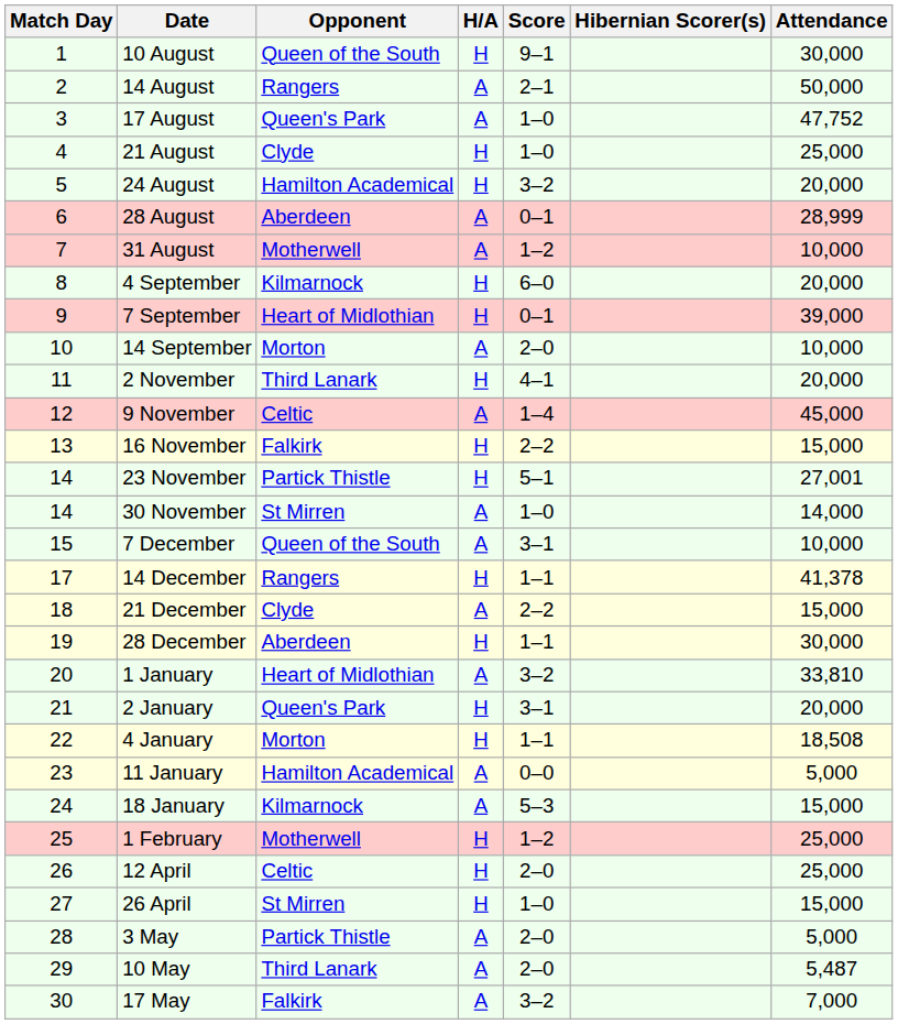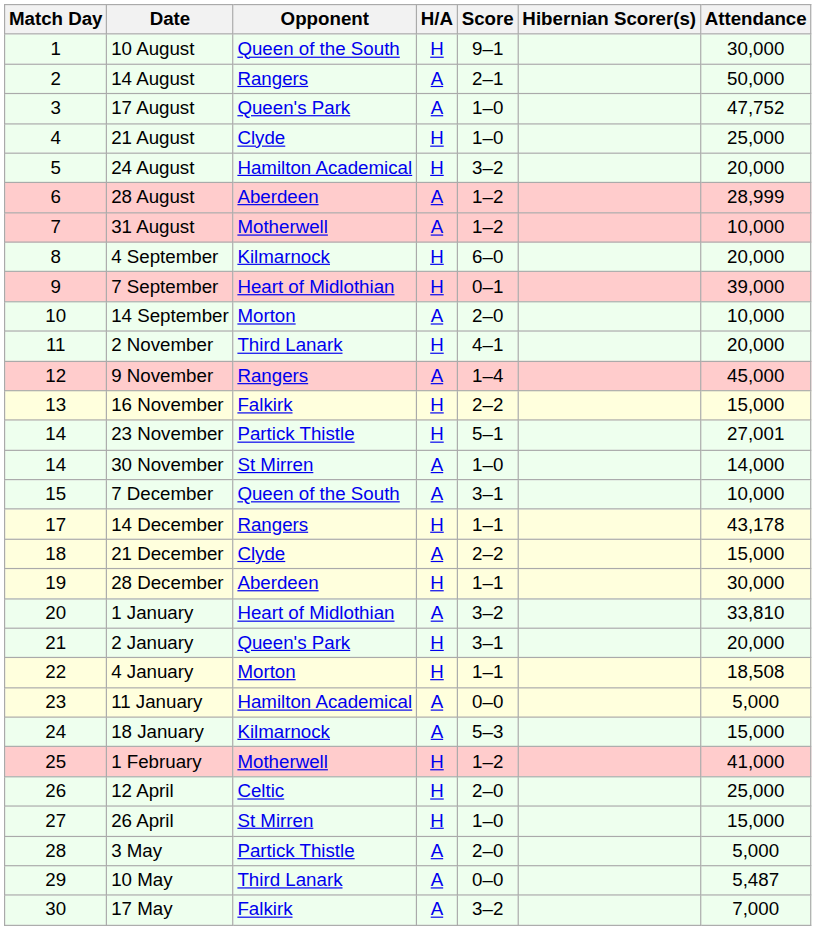28 August | Score: 0–1 -> 1–2
9 November | Opponent: Celtic -> Rangers
14 December | Attendance: 41,378 -> 43,178
1 February | Attendance: 25,000 -> 41,000
10 May | Score: 2–0 -> 0–0
